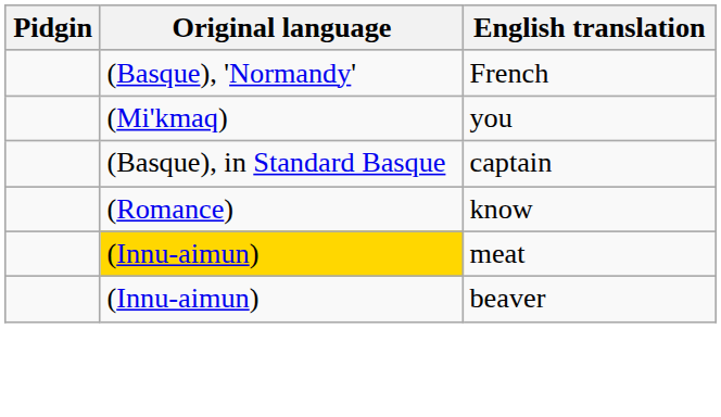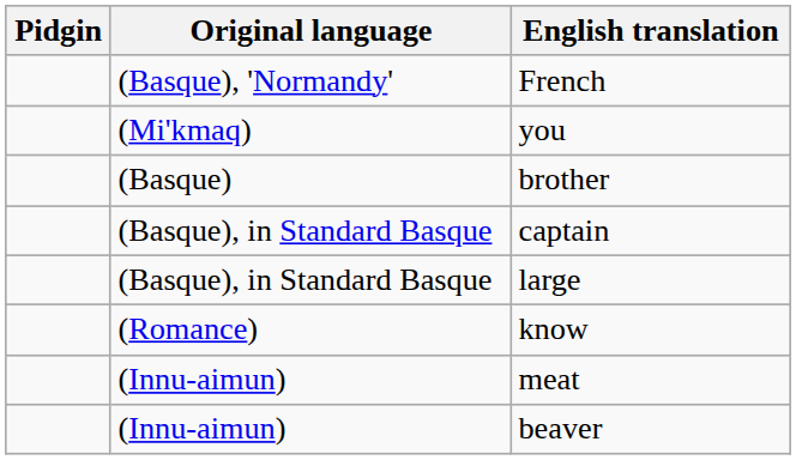+ row: (Basque) | brother
+ row: (Basque), in Standard Basque | large
meat | Original language: gold background -> no background
